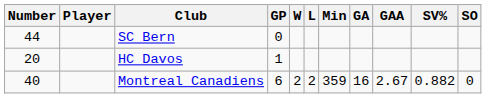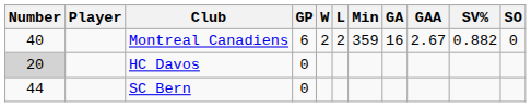rows swapped: Montreal Canadiens <-> SC Bern
HC Davos | Number: no background -> lightgrey background
HC Davos | GP: 1 -> 0
